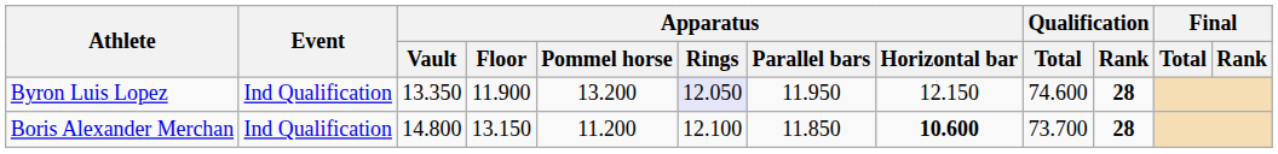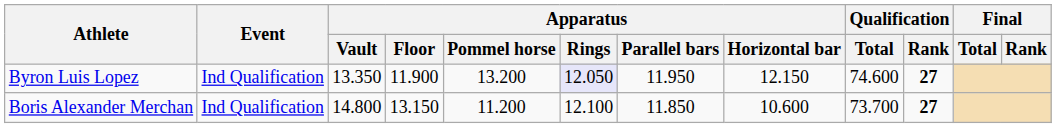Byron Luis Lopez | Qualification / Rank: 28 -> 27
Boris Alexander Merchan | Apparatus / Horizontal bar: bold -> normal
Boris Alexander Merchan | Qualification / Rank: 28 -> 27
